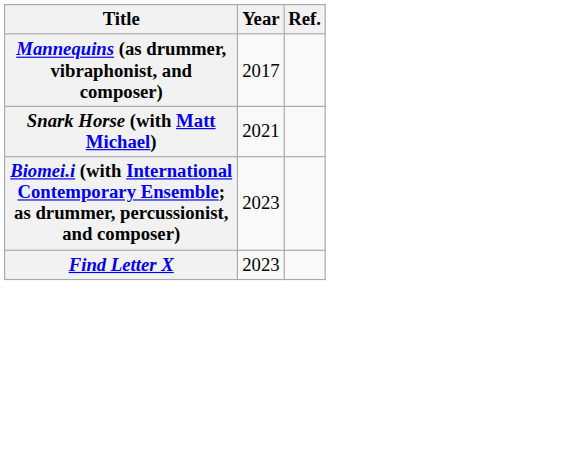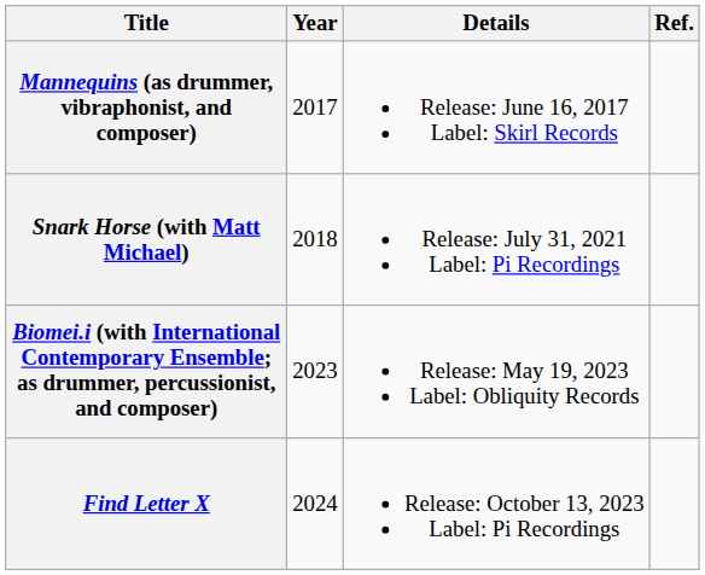+ column: Details | Release: June 16, 2017 Label: Skirl Records | Release: July 31, 2021 Label: Pi Recordings | Release: May 19, 2023 Label: Obliquity Records | Release: October 13, 2023 Label: Pi Recordings
Snark Horse (with Matt Michael) | Year: 2021 -> 2018
Find Letter X | Year: 2023 -> 2024
